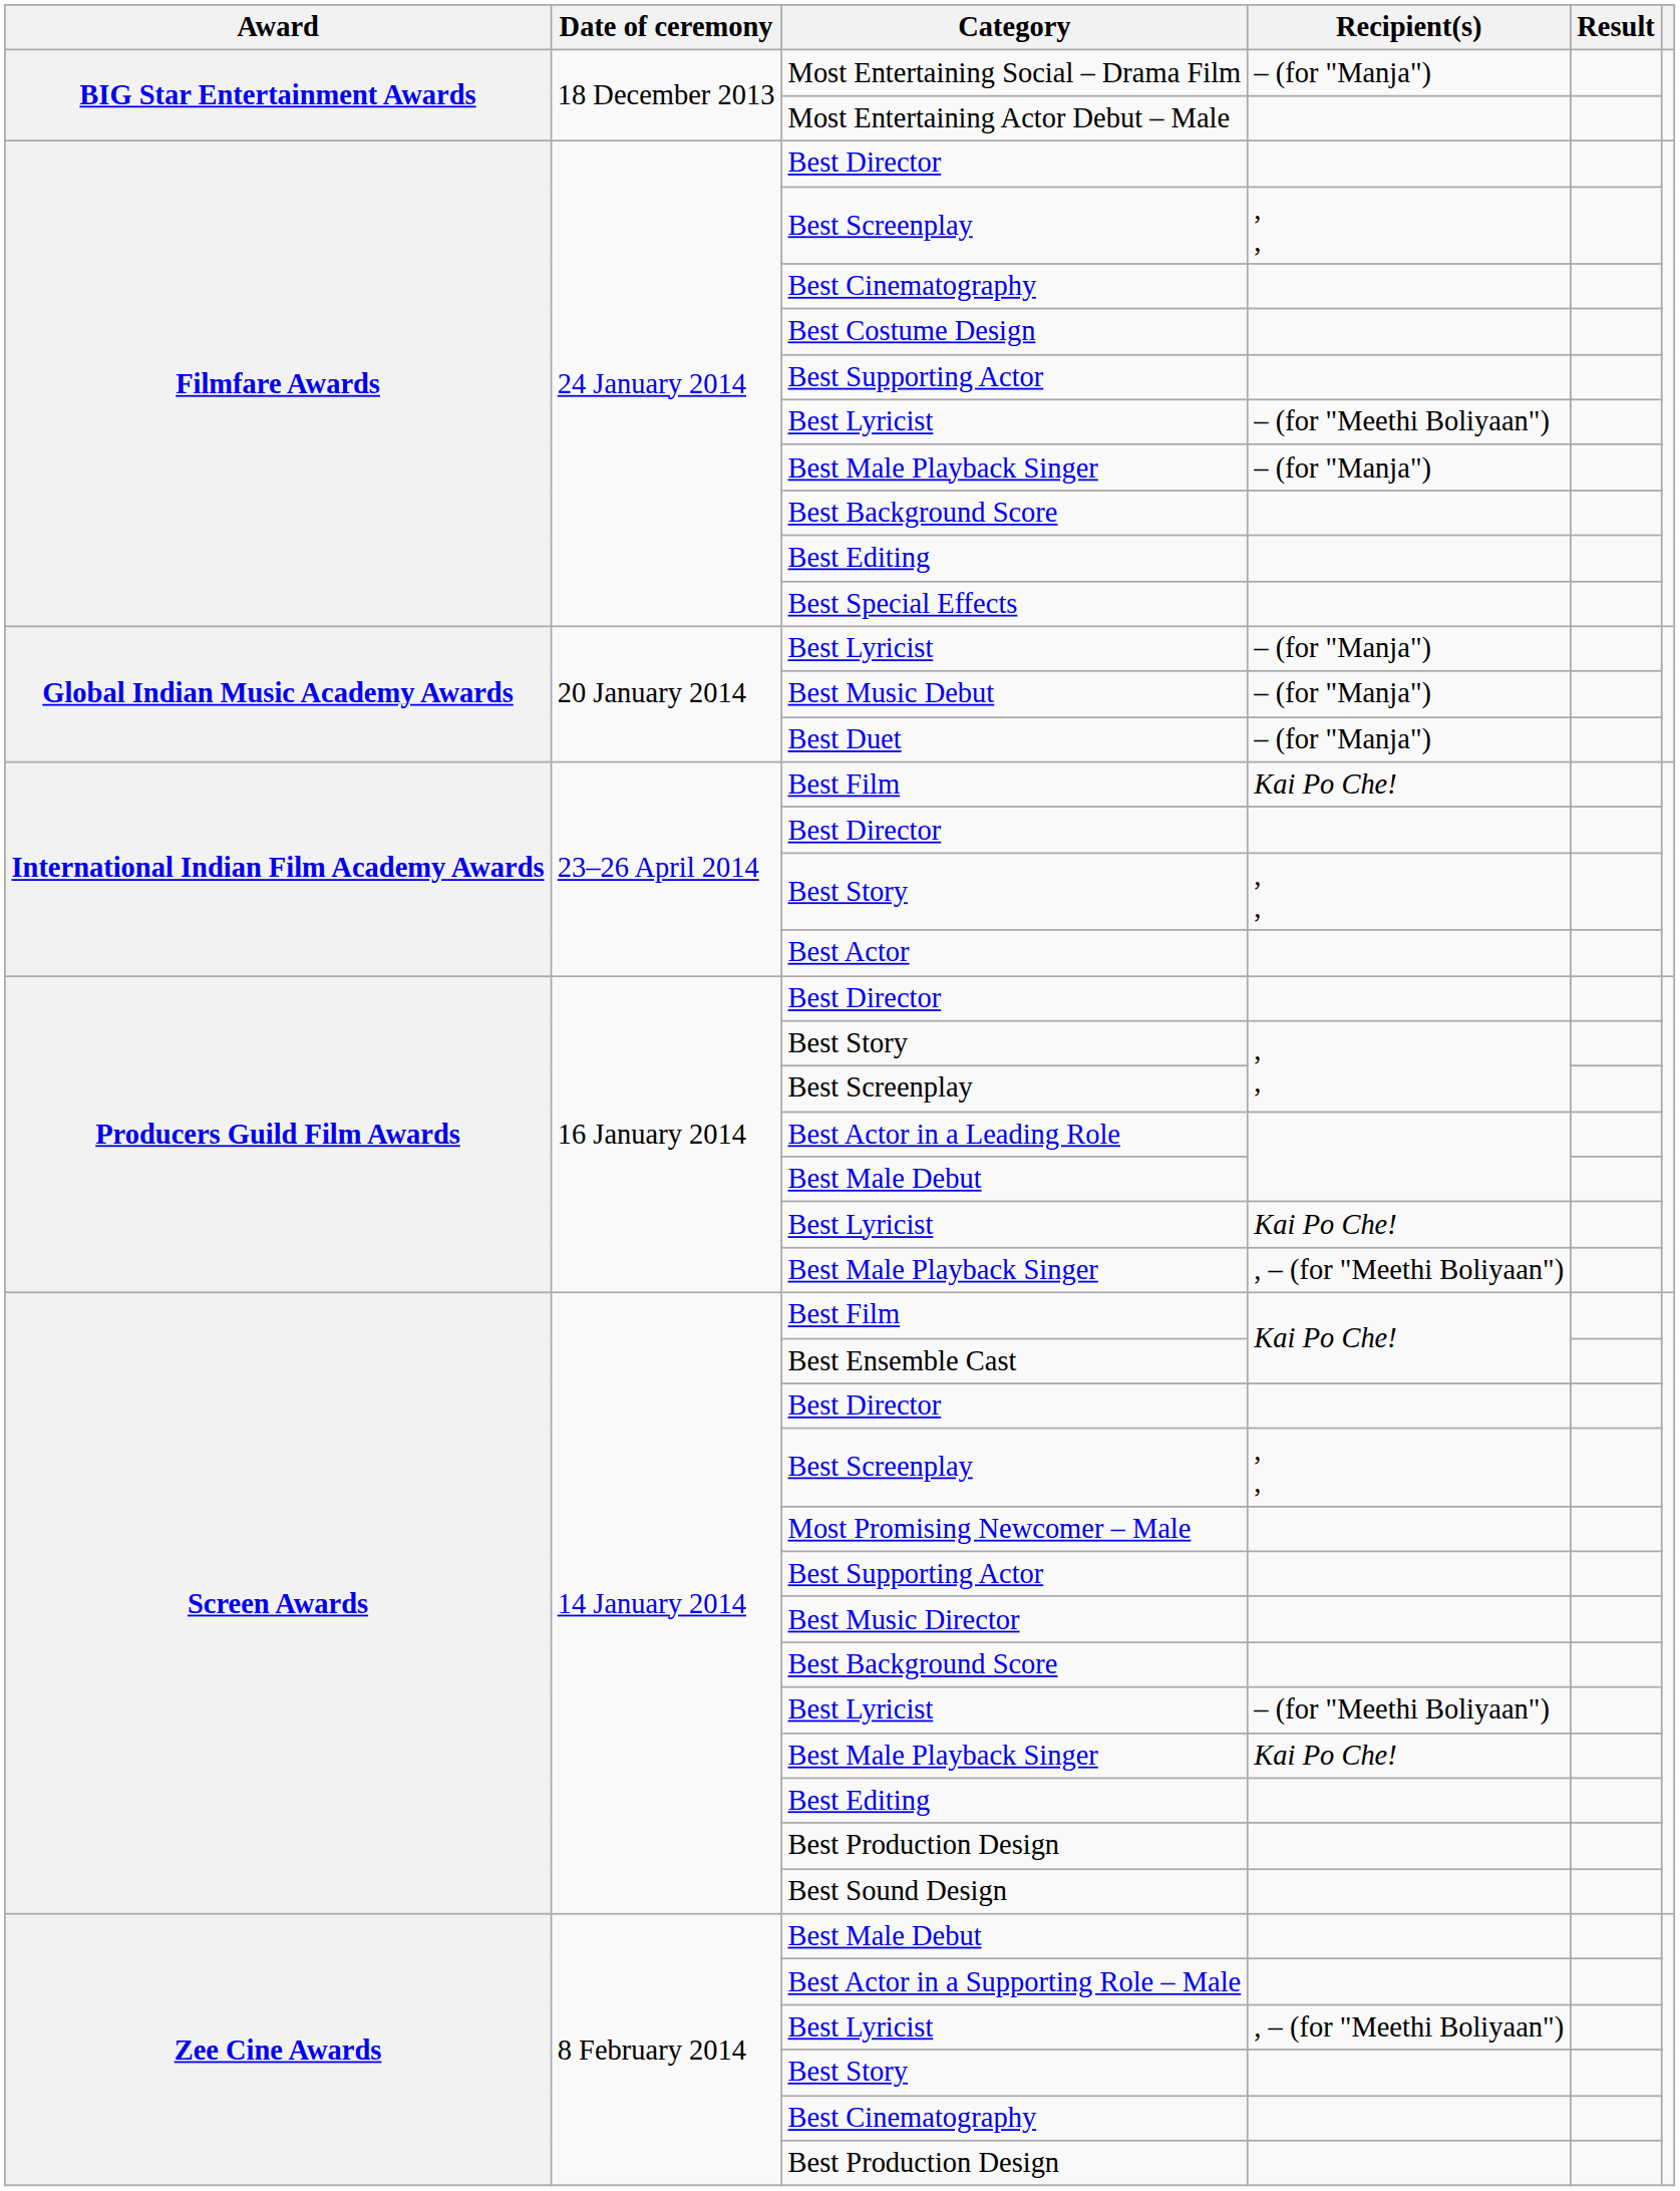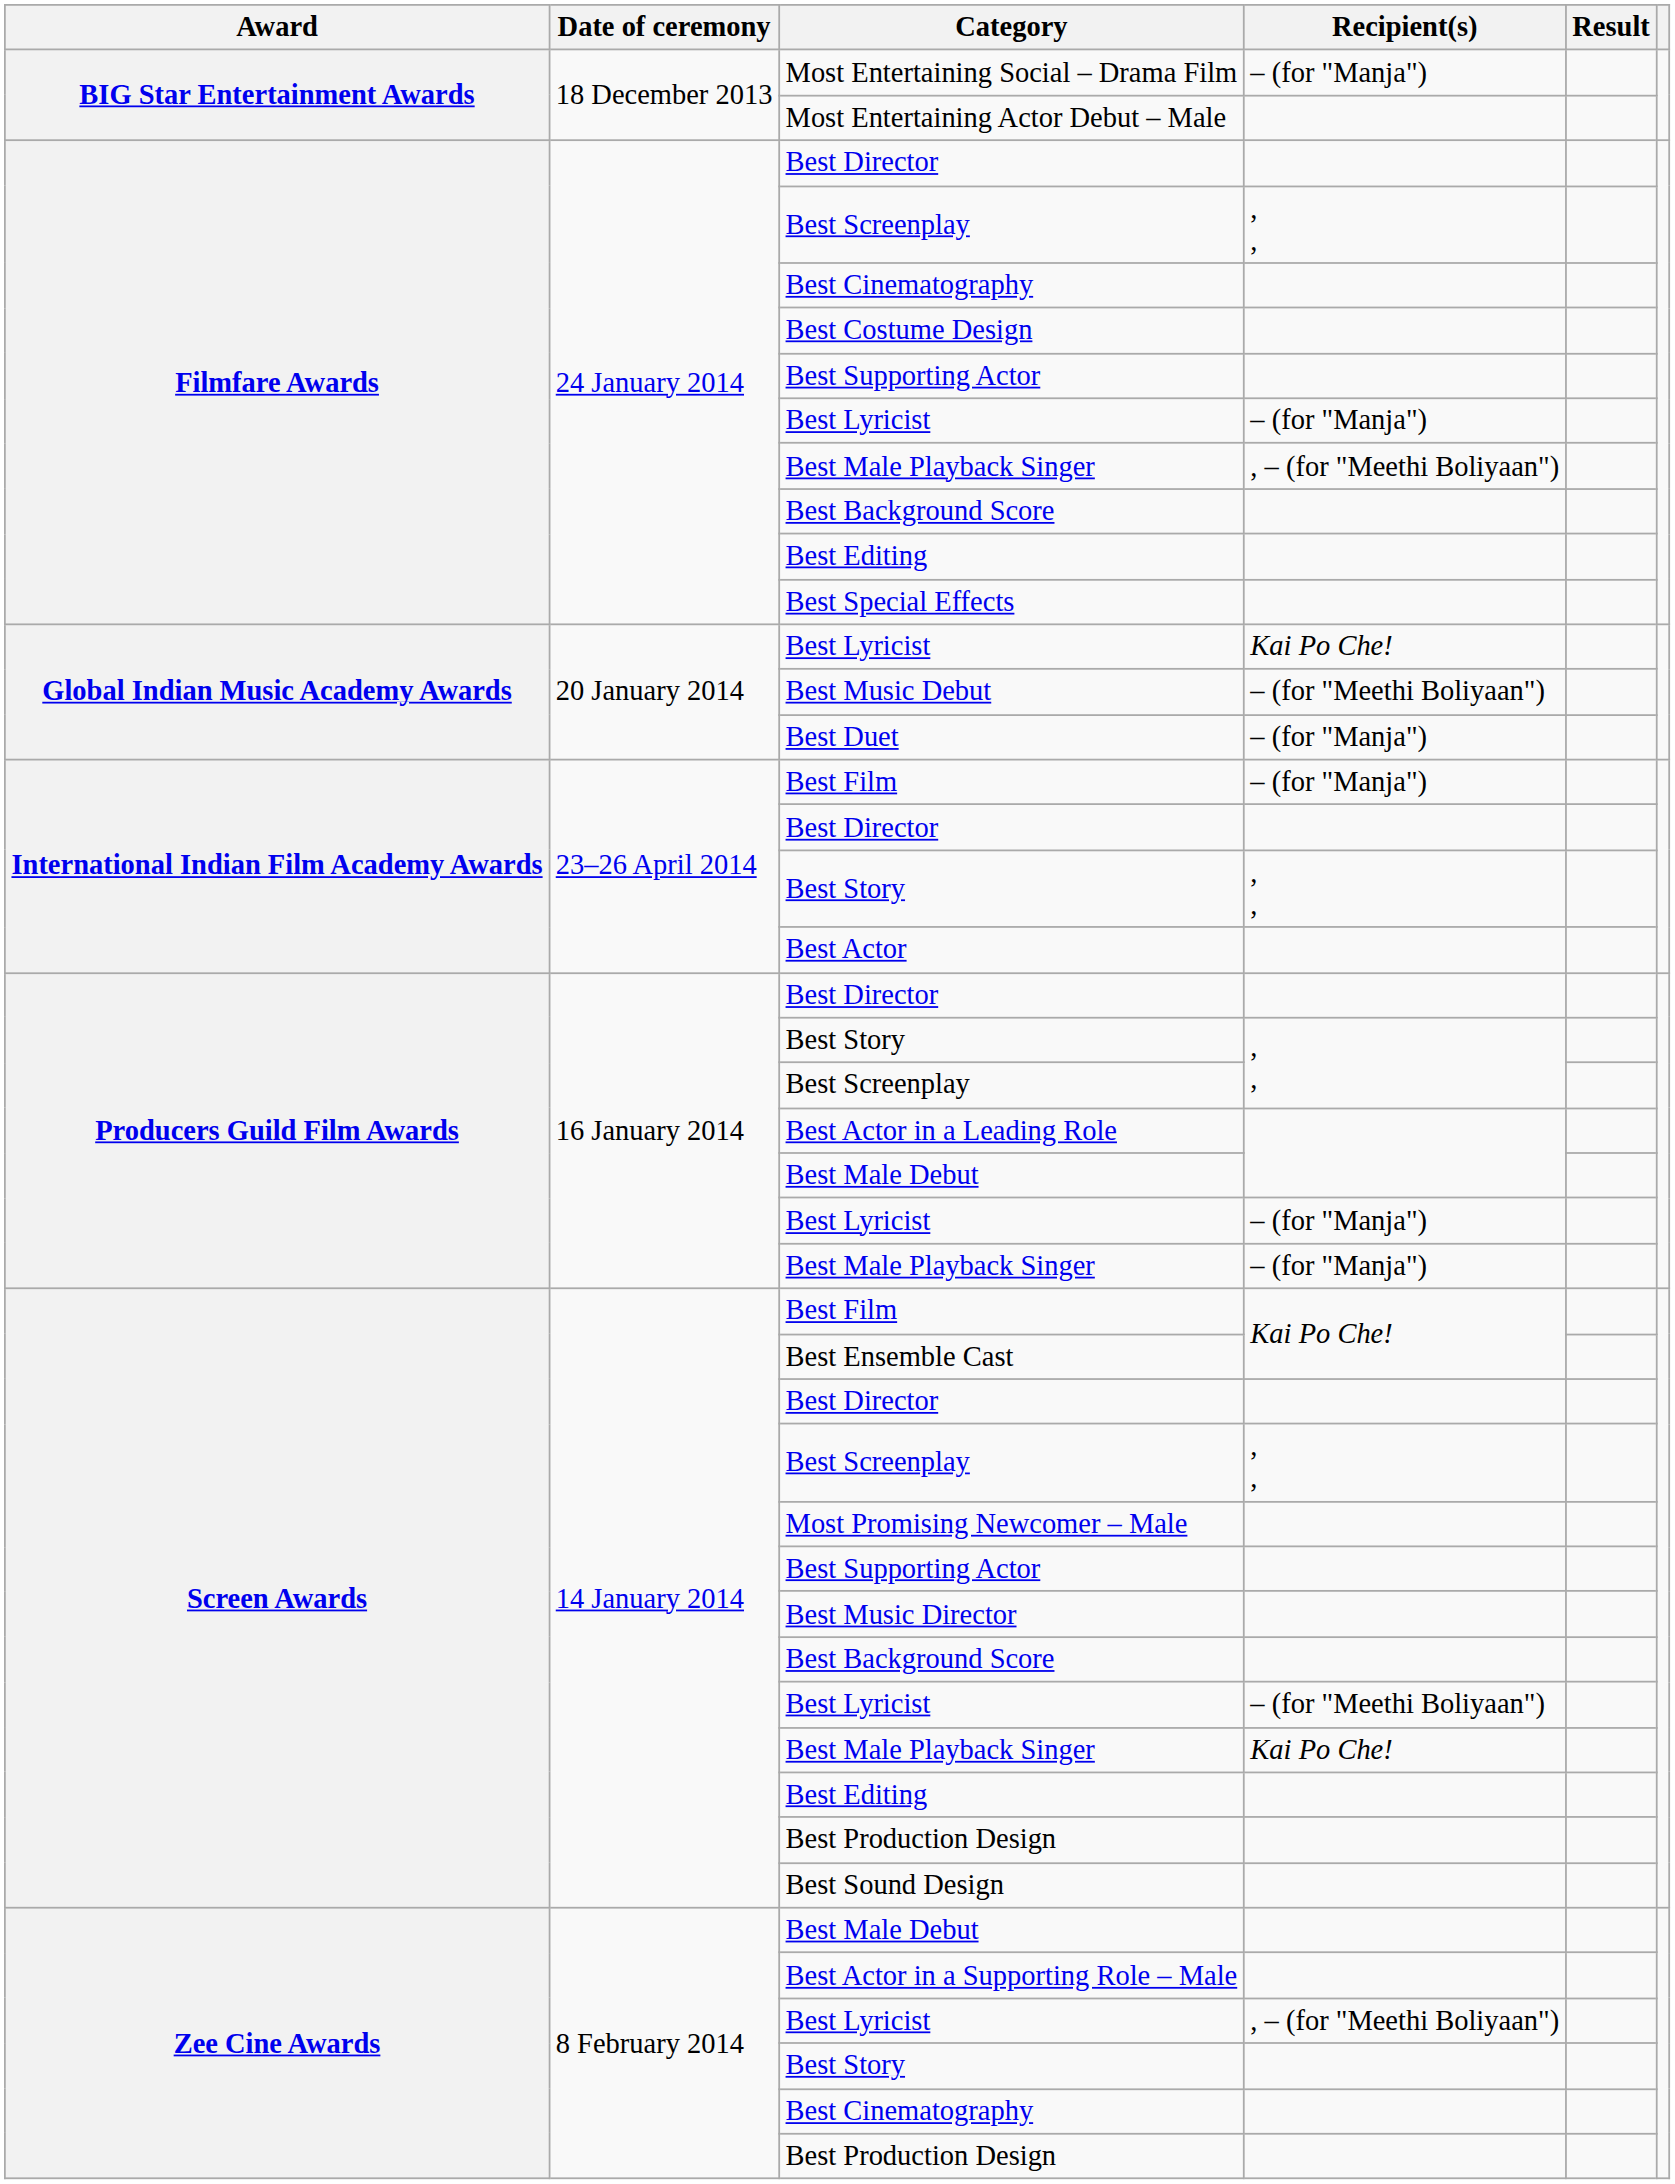Filmfare Awards / Best Lyricist | Recipient(s): – (for "Meethi Boliyaan") -> – (for "Manja")
Filmfare Awards / Best Male Playback Singer | Recipient(s): – (for "Manja") -> , – (for "Meethi Boliyaan")
Global Indian Music Academy Awards / Best Lyricist | Recipient(s): – (for "Manja") -> Kai Po Che!
Best Music Debut | Recipient(s): – (for "Manja") -> – (for "Meethi Boliyaan")
International Indian Film Academy Awards / Best Film | Recipient(s): Kai Po Che! -> – (for "Manja")
Producers Guild Film Awards / Best Lyricist | Recipient(s): Kai Po Che! -> – (for "Manja")
Producers Guild Film Awards / Best Male Playback Singer | Recipient(s): , – (for "Meethi Boliyaan") -> – (for "Manja")
